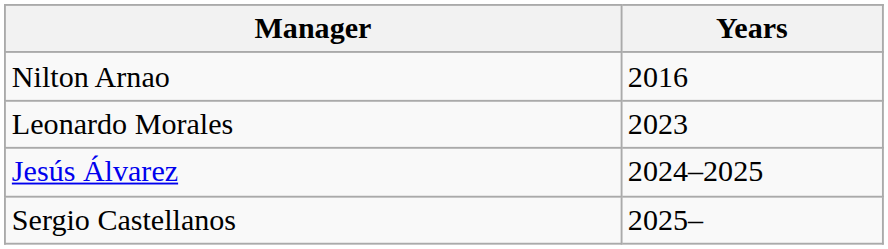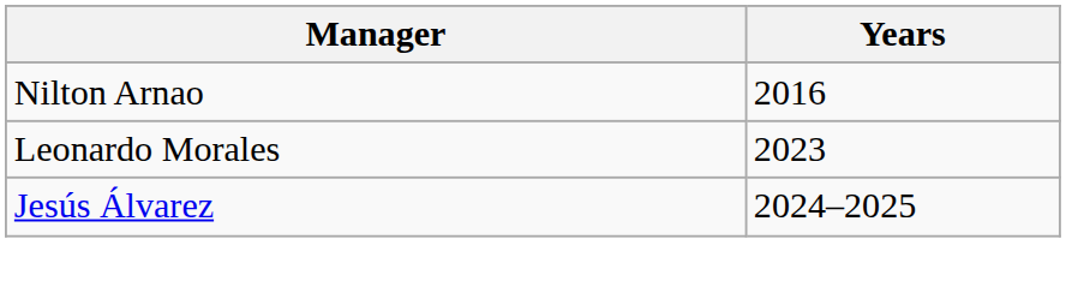- row: Sergio Castellanos | 2025–
